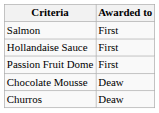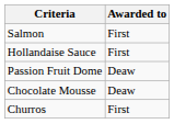Passion Fruit Dome | Awarded to: First -> Deaw
Churros | Awarded to: Deaw -> First
